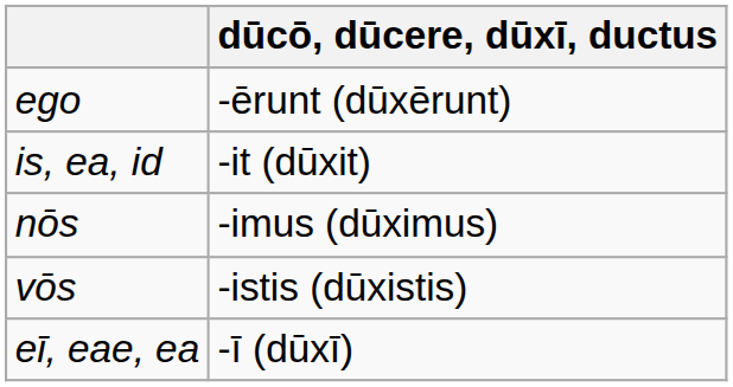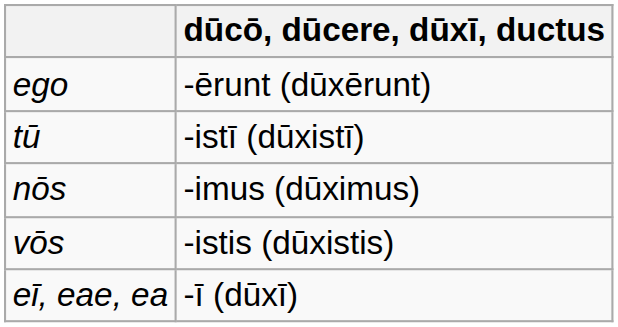+ row: tū | -istī (dūxistī)
- row: is, ea, id | -it (dūxit)
